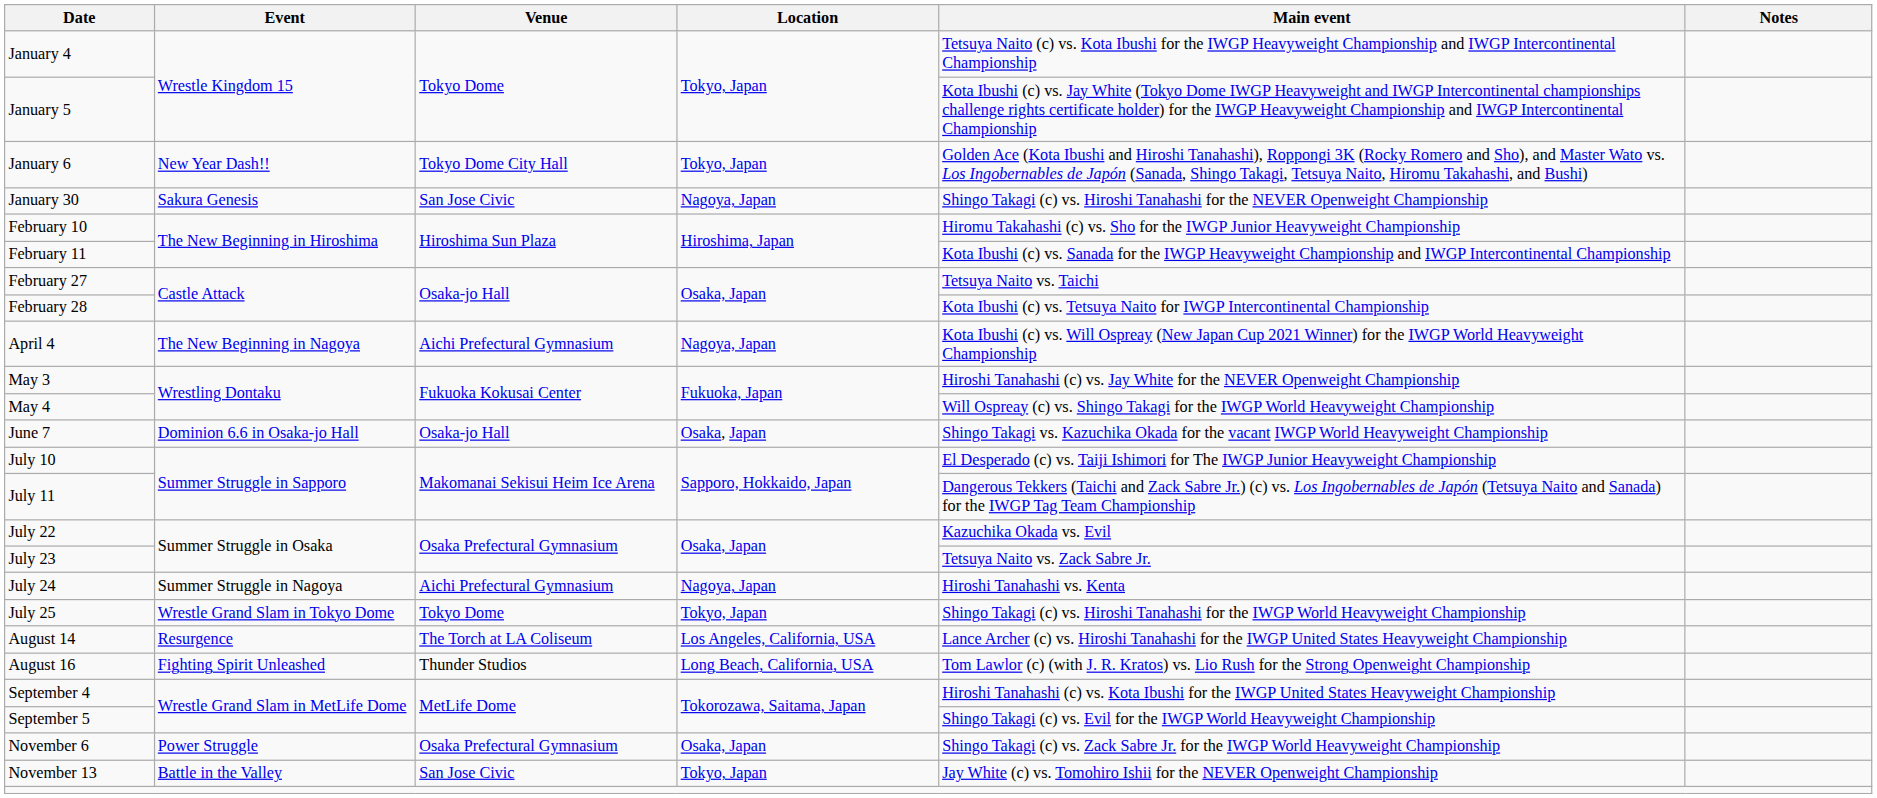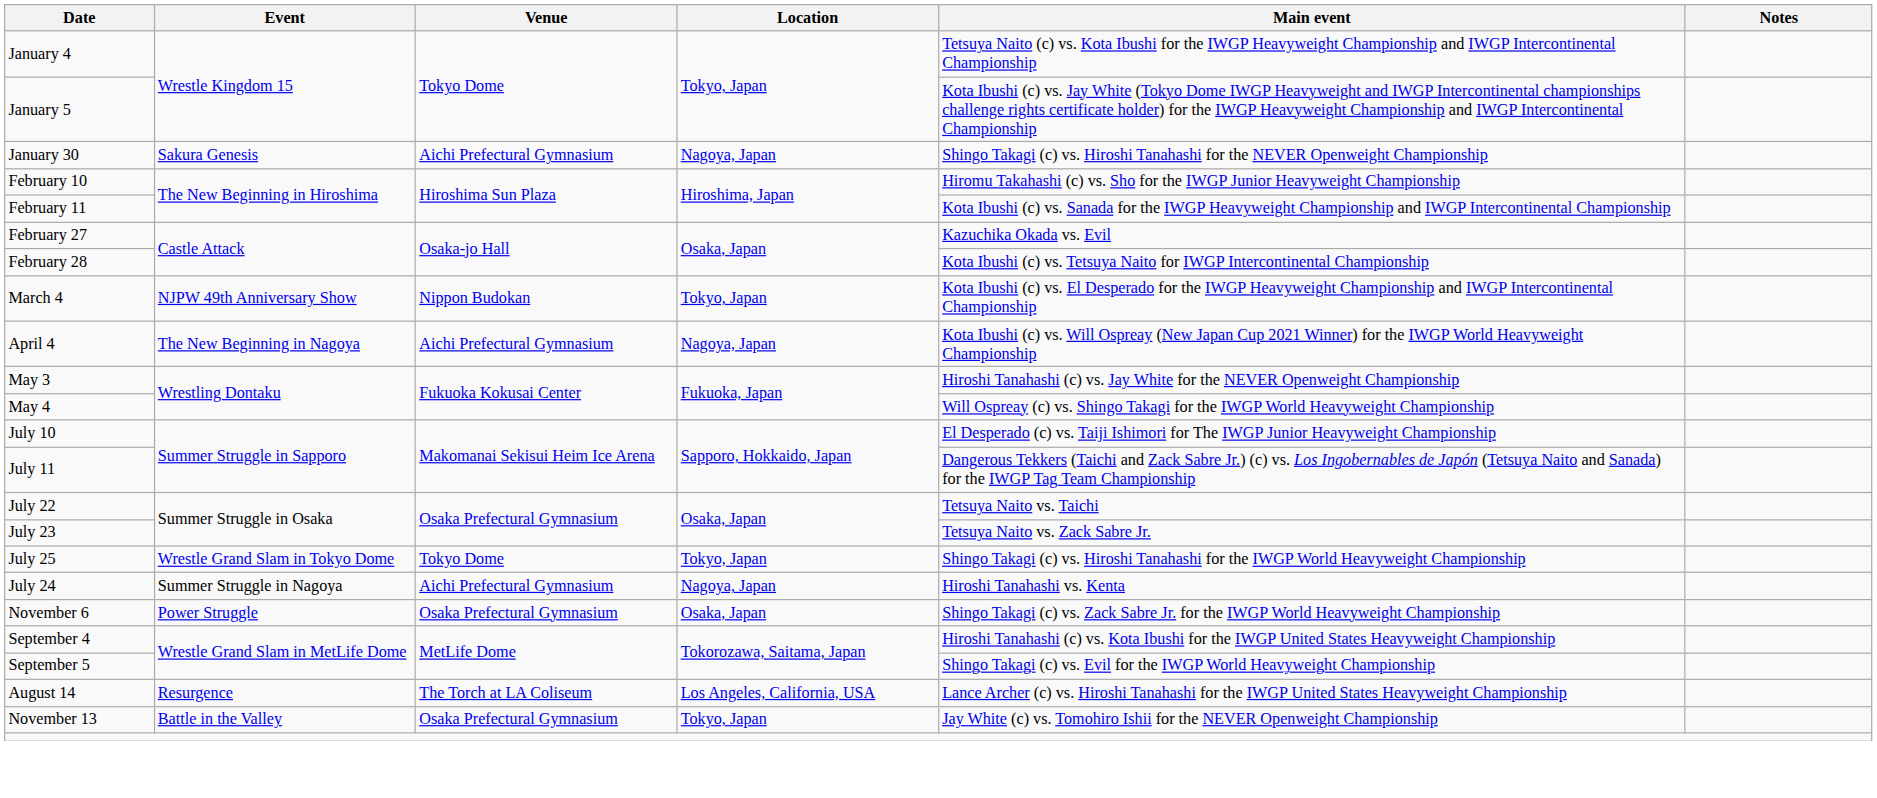- row: January 6 | New Year Dash!! | Tokyo Dome City Hall | Tokyo, Japan | Golden Ace (Kota Ibushi and Hiroshi Tanahashi), Roppongi 3K (Rocky Romero and Sho), and Master Wato vs. Los Ingobernables de Japón (Sanada, Shingo Takagi, Tetsuya Naito, Hiromu Takahashi, and Bushi)
January 30 | Venue: San Jose Civic -> Aichi Prefectural Gymnasium
February 27 | Main event: Tetsuya Naito vs. Taichi -> Kazuchika Okada vs. Evil
+ row: March 4 | NJPW 49th Anniversary Show | Nippon Budokan | Tokyo, Japan | Kota Ibushi (c) vs. El Desperado for the IWGP Heavyweight Championship and IWGP Intercontinental Championship
- row: June 7 | Dominion 6.6 in Osaka-jo Hall | Osaka-jo Hall | Osaka, Japan | Shingo Takagi vs. Kazuchika Okada for the vacant IWGP World Heavyweight Championship
July 22 | Main event: Kazuchika Okada vs. Evil -> Tetsuya Naito vs. Taichi
rows swapped: July 24 <-> July 25
rows swapped: August 14 <-> November 6
- row: August 16 | Fighting Spirit Unleashed | Thunder Studios | Long Beach, California, USA | Tom Lawlor (c) (with J. R. Kratos) vs. Lio Rush for the Strong Openweight Championship
November 13 | Venue: San Jose Civic -> Osaka Prefectural Gymnasium
